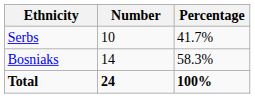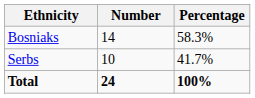rows swapped: Bosniaks <-> Serbs
